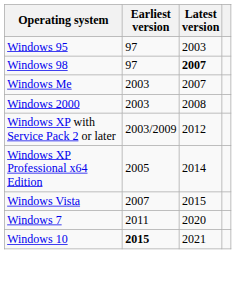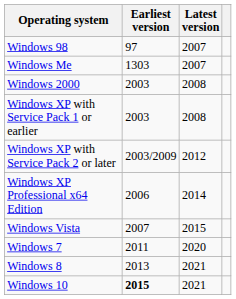- row: Windows 95 | 97 | 2003
Windows 98 | Latest version: bold -> normal
Windows Me | Earliest version: 2003 -> 1303
+ row: Windows XP with Service Pack 1 or earlier | 2003 | 2008
Windows XP Professional x64 Edition | Earliest version: 2005 -> 2006
+ row: Windows 8 | 2013 | 2021
